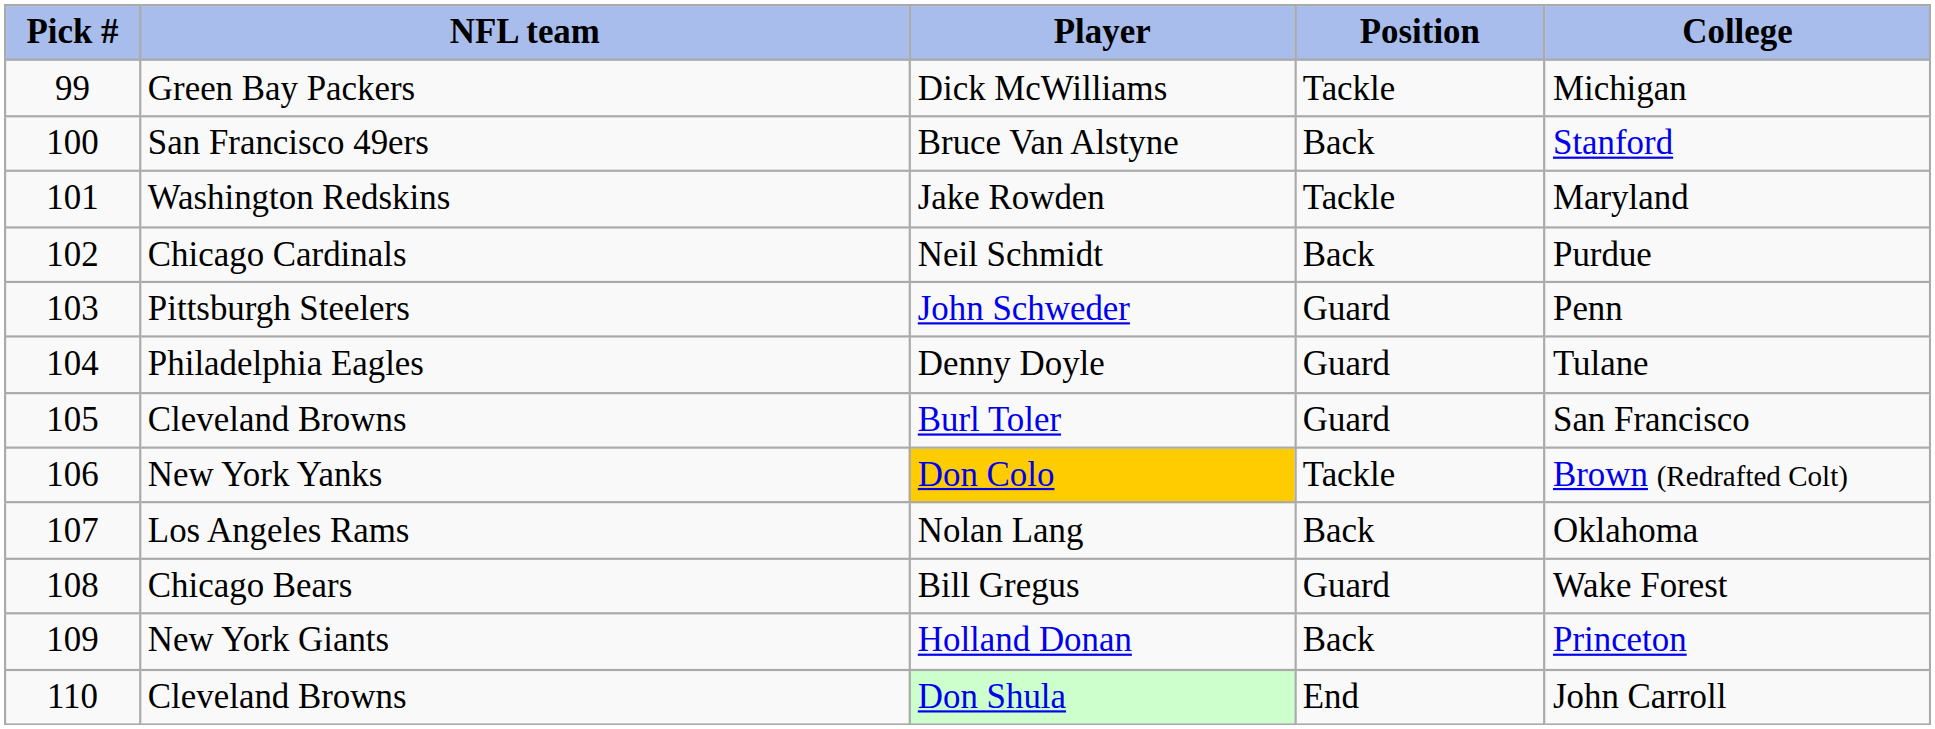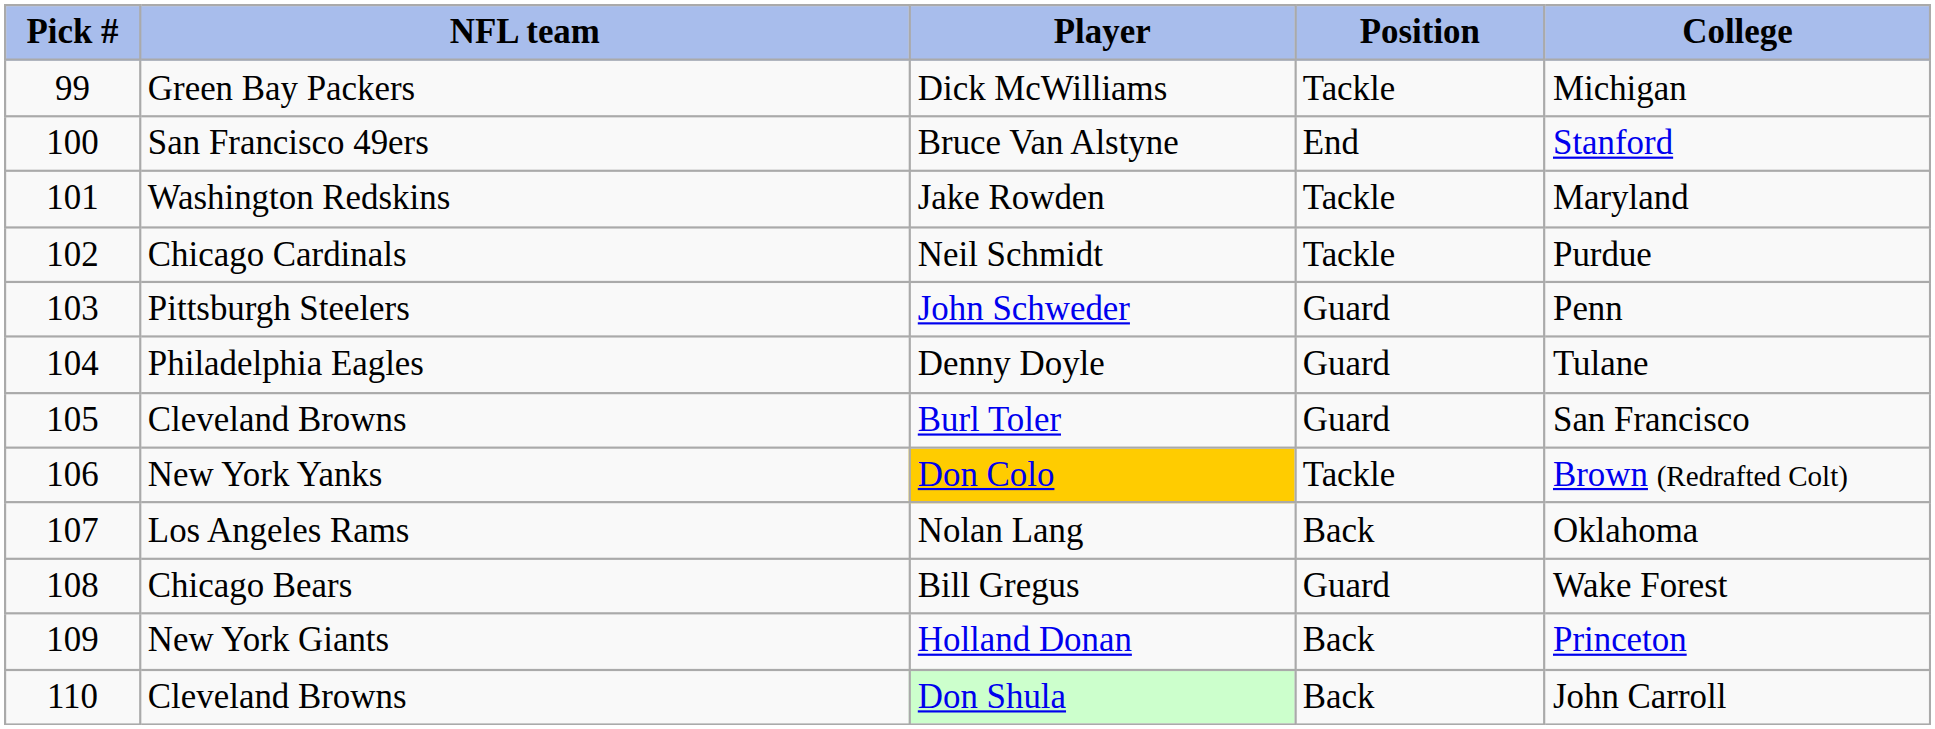Bruce Van Alstyne | Position: Back -> End
Neil Schmidt | Position: Back -> Tackle
Don Shula | Position: End -> Back
